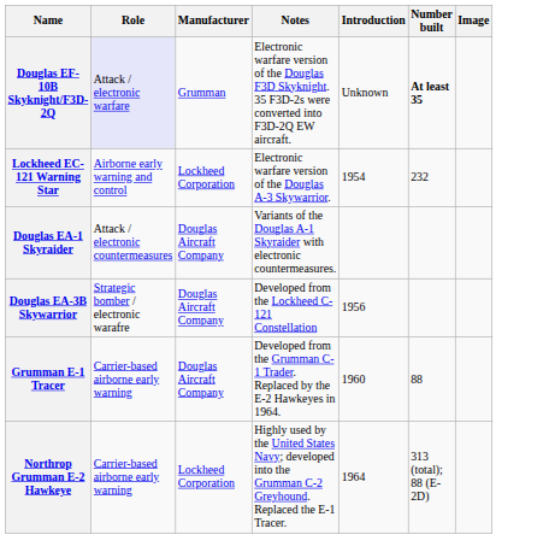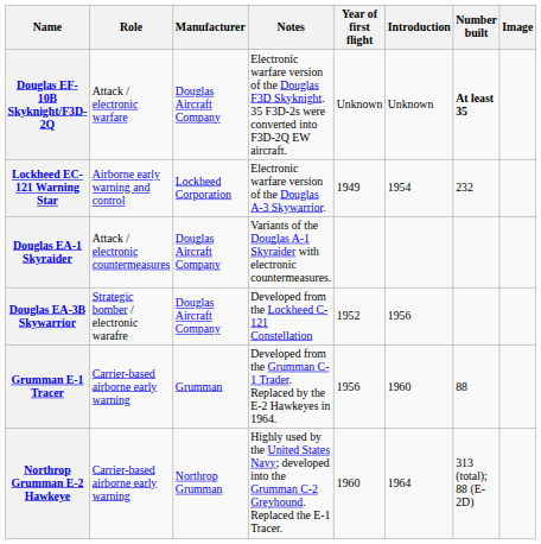+ column: Year of first flight | Unknown | 1949 | 1952 | 1956 | 1960
Douglas EF-10B Skyknight/F3D-2Q | Role: lavender background -> no background
Douglas EF-10B Skyknight/F3D-2Q | Manufacturer: Grumman -> Douglas Aircraft Company
Grumman E-1 Tracer | Manufacturer: Douglas Aircraft Company -> Grumman
Northrop Grumman E-2 Hawkeye | Manufacturer: Lockheed Corporation -> Northrop Grumman
